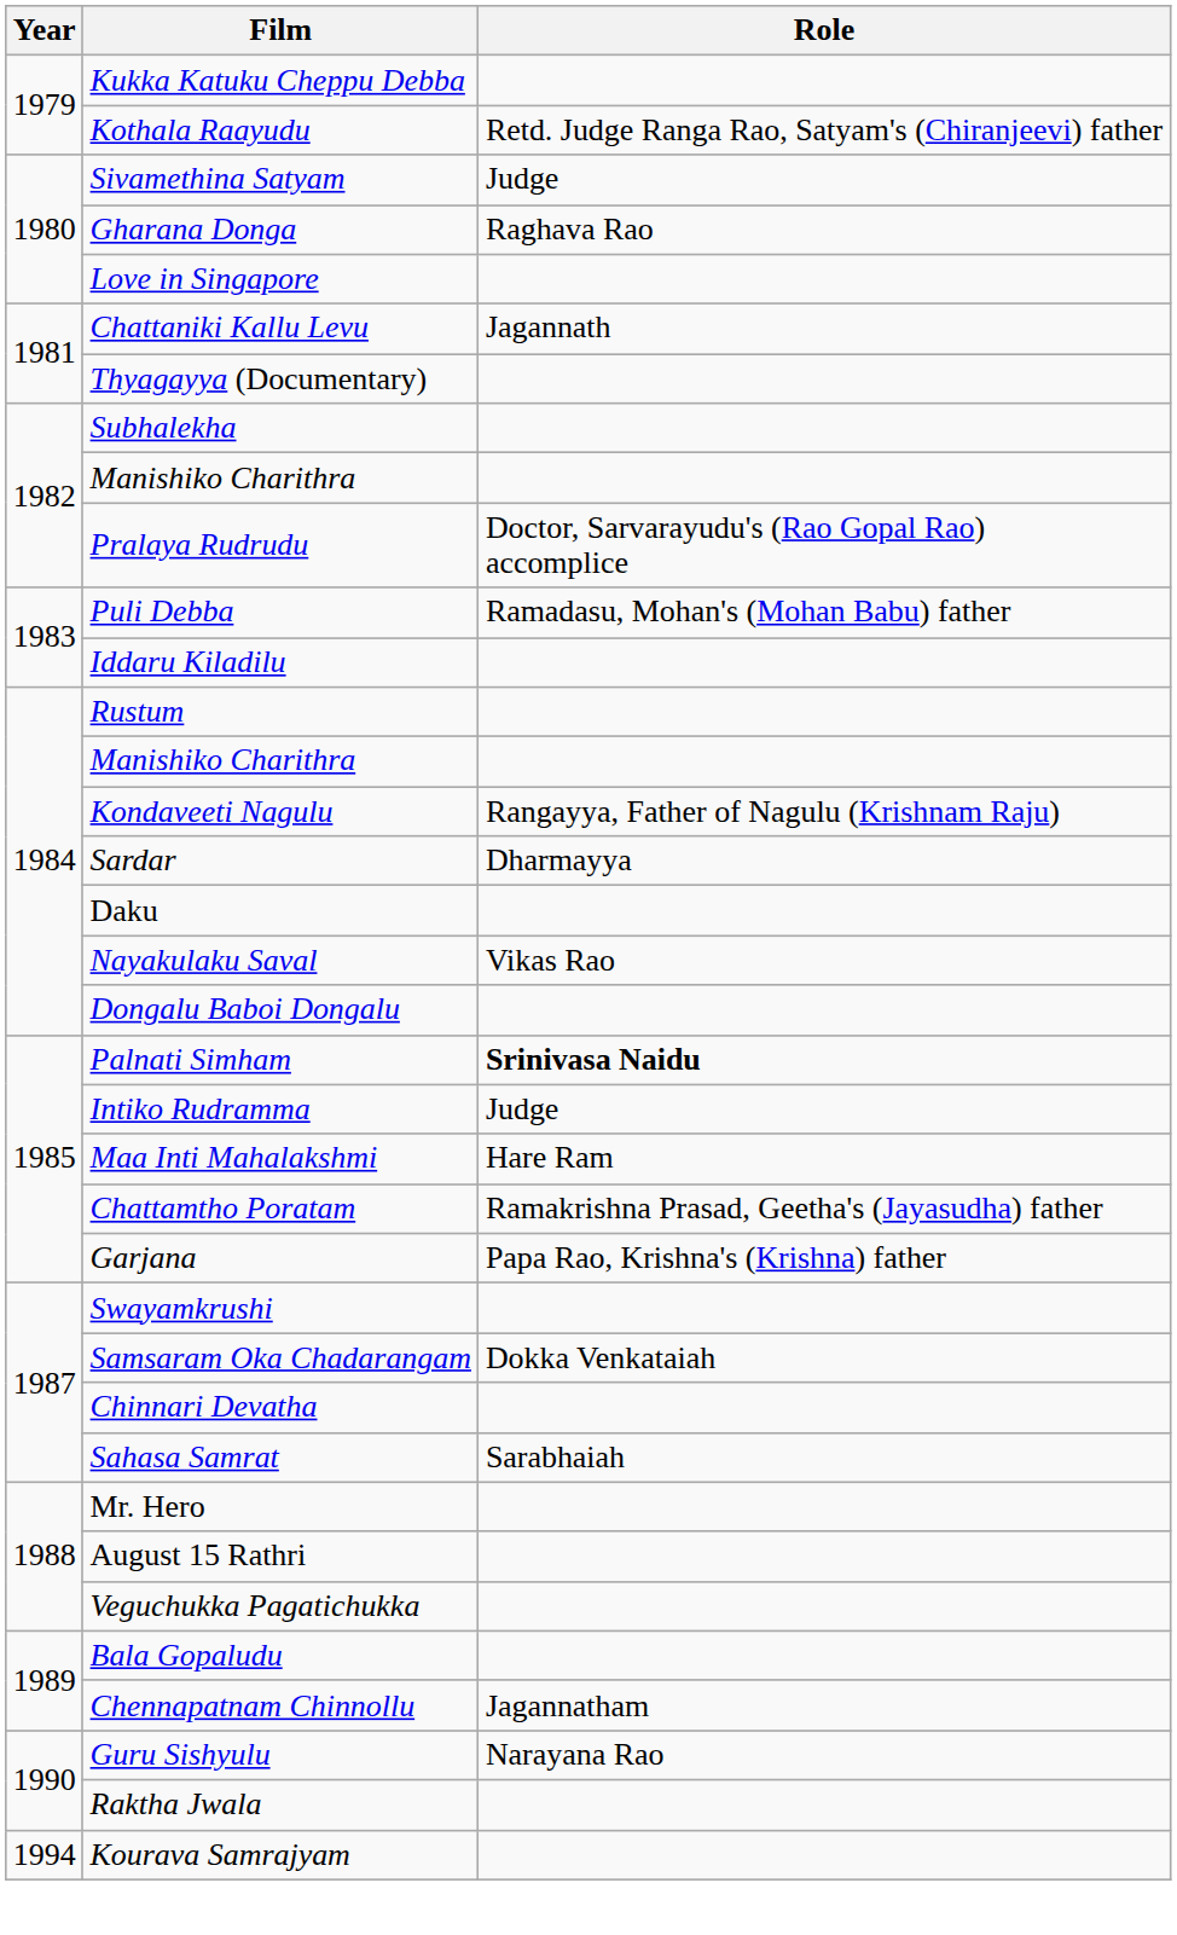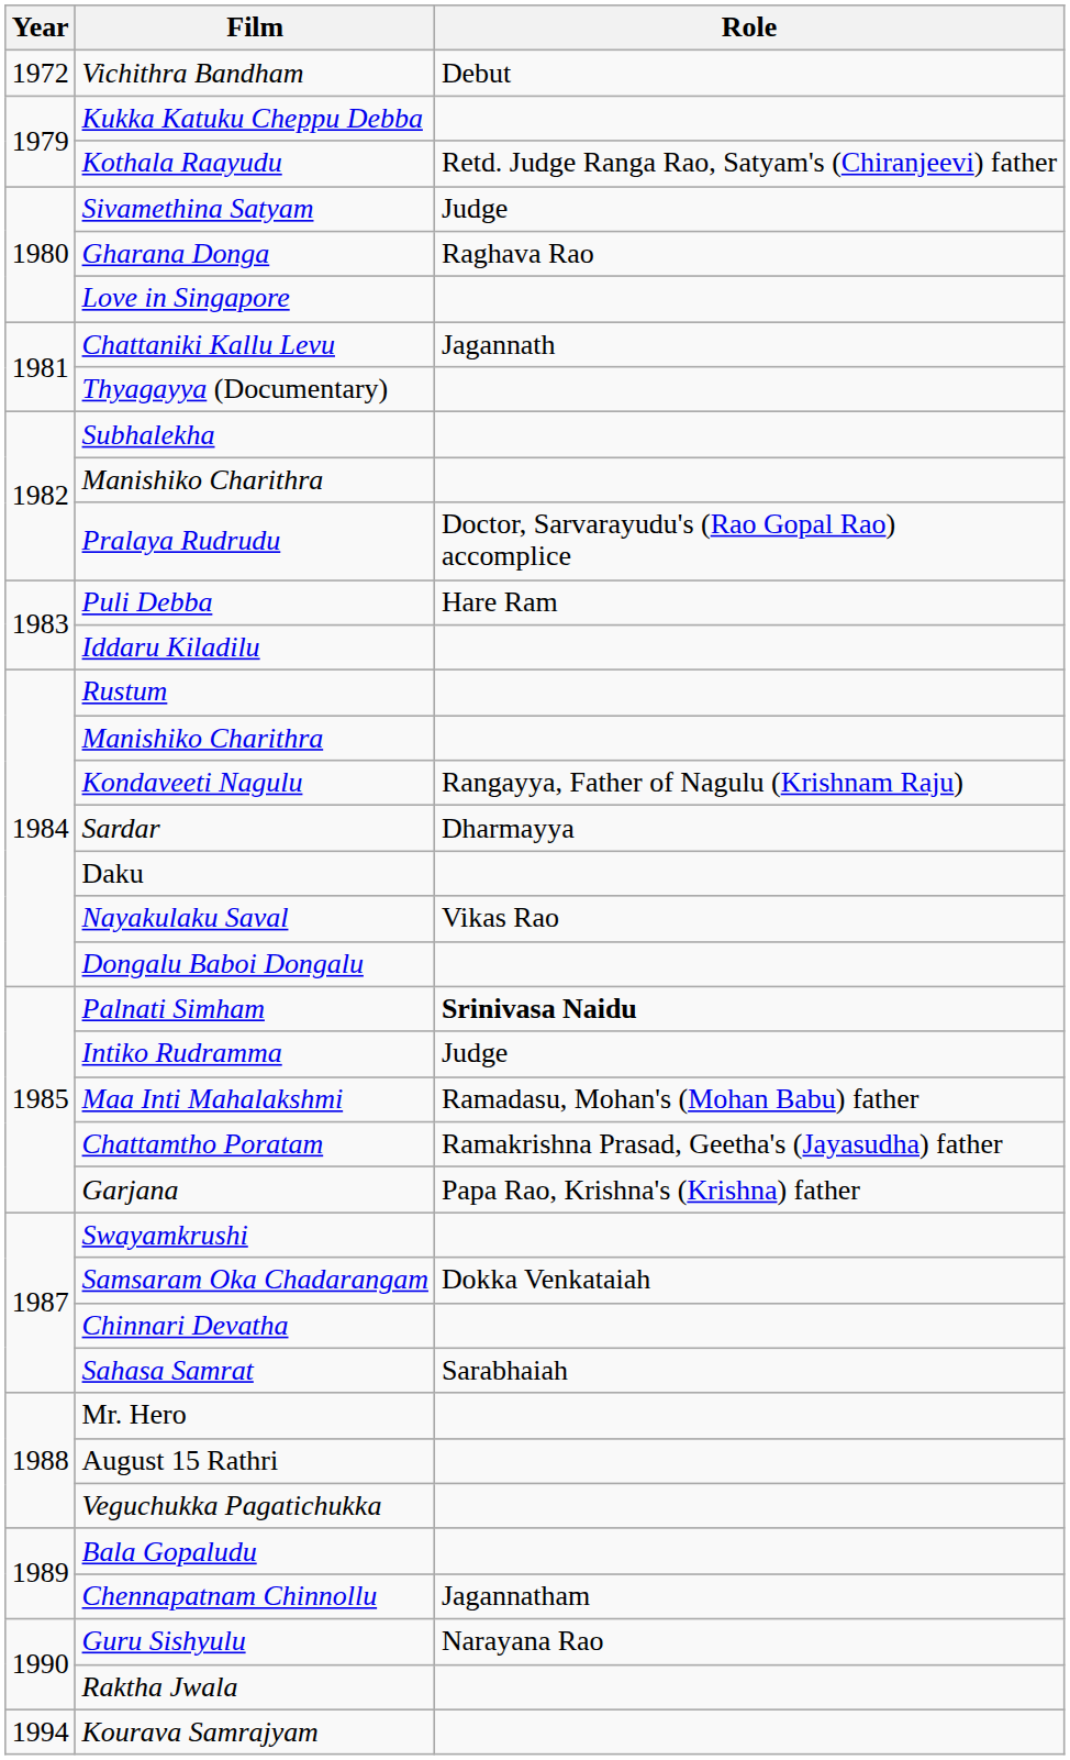+ row: 1972 | Vichithra Bandham | Debut
Puli Debba | Role: Ramadasu, Mohan's (Mohan Babu) father -> Hare Ram
Maa Inti Mahalakshmi | Role: Hare Ram -> Ramadasu, Mohan's (Mohan Babu) father
